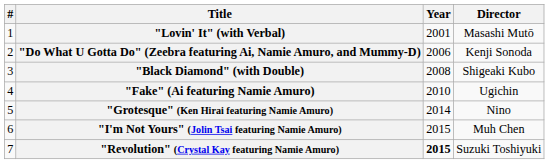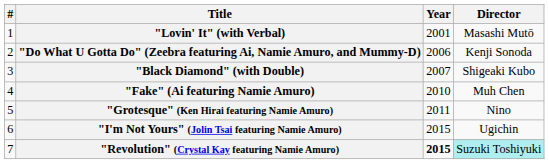"Black Diamond" (with Double) | Year: 2008 -> 2007
"Fake" (Ai featuring Namie Amuro) | Director: Ugichin -> Muh Chen
"Grotesque" (Ken Hirai featuring Namie Amuro) | Year: 2014 -> 2011
"I'm Not Yours" (Jolin Tsai featuring Namie Amuro) | Director: Muh Chen -> Ugichin
"Revolution" (Crystal Kay featuring Namie Amuro) | Director: no background -> paleturquoise background
